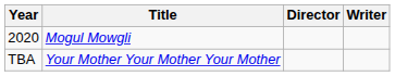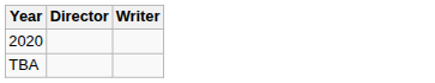- column: Title | Mogul Mowgli | Your Mother Your Mother Your Mother
